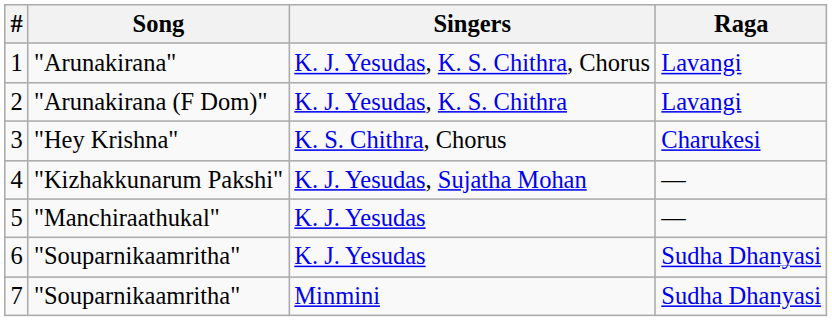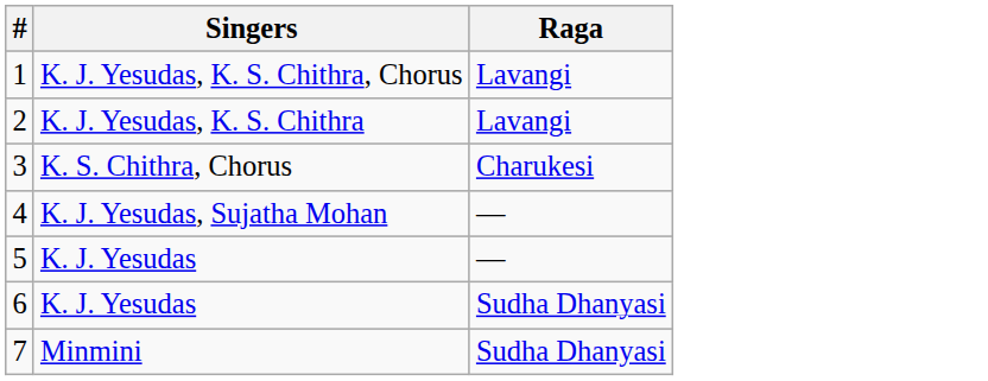- column: Song | "Arunakirana" | "Arunakirana (F Dom)" | "Hey Krishna" | "Kizhakkunarum Pakshi" | "Manchiraathukal" | "Souparnikaamritha" | "Souparnikaamritha"
